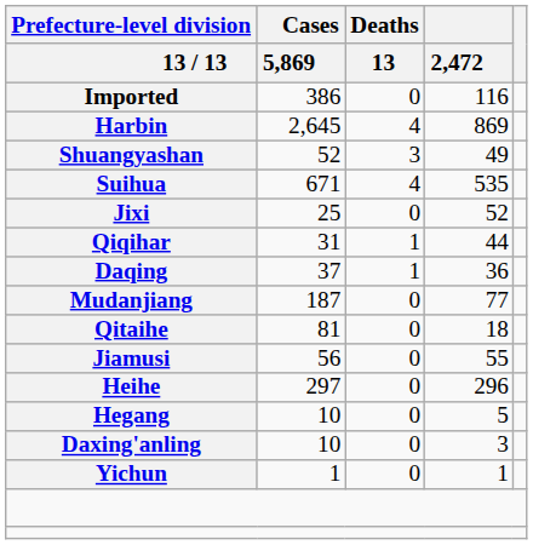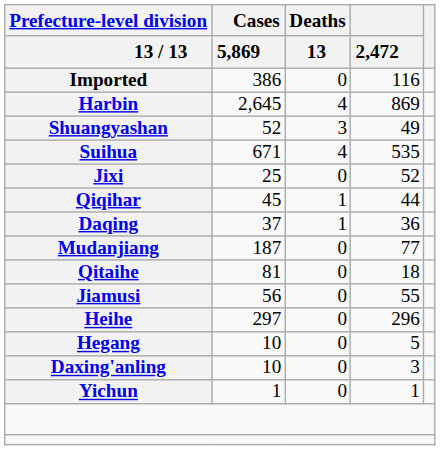Qiqihar | Cases / 5,869: 31 -> 45
